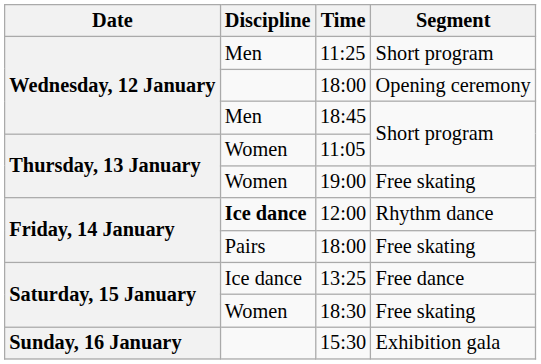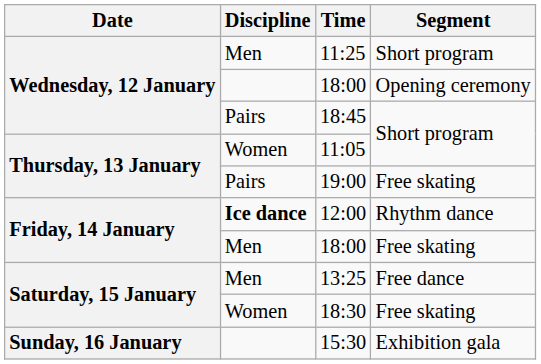18:45 | Discipline: Men -> Pairs
19:00 | Discipline: Women -> Pairs
18:00 / Free skating | Discipline: Pairs -> Men
13:25 | Discipline: Ice dance -> Men
